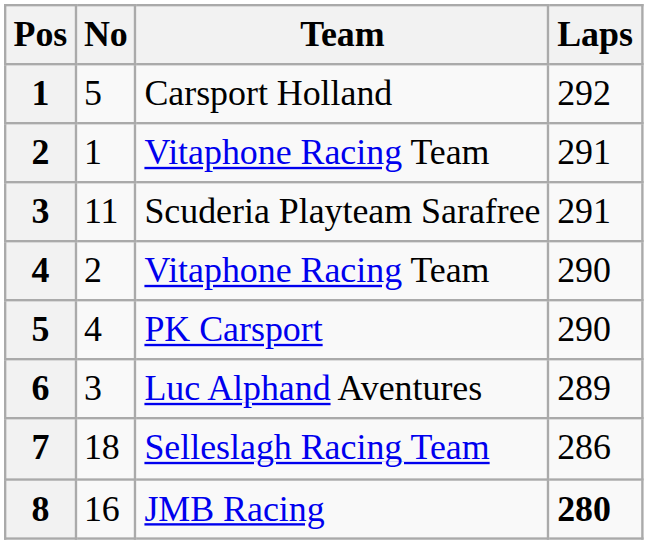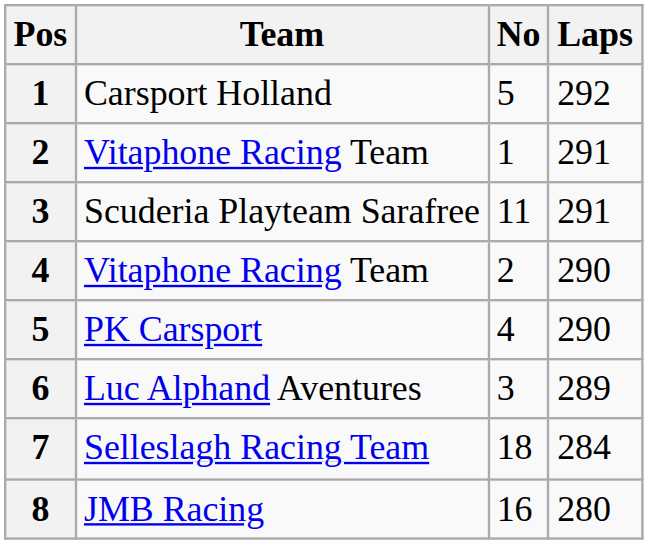columns swapped: No <-> Team
7 | Laps: 286 -> 284
8 | Laps: bold -> normal
